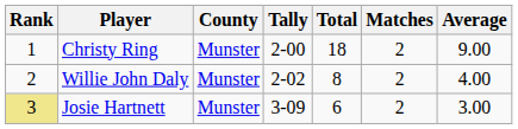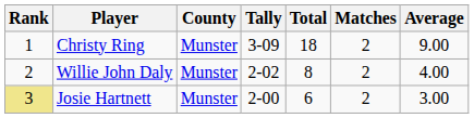Christy Ring | Tally: 2-00 -> 3-09
Josie Hartnett | Tally: 3-09 -> 2-00
